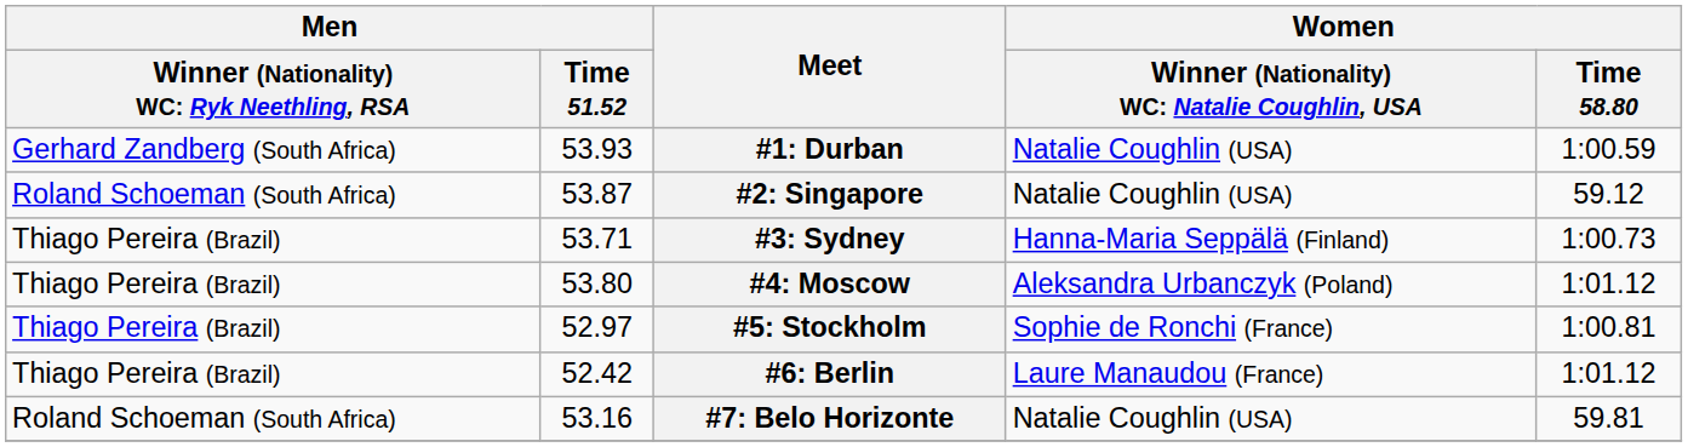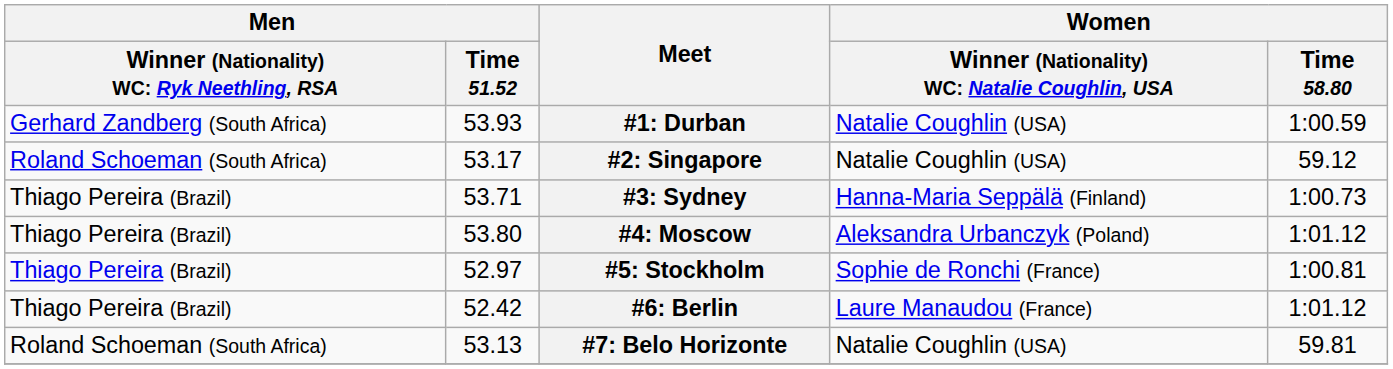#2: Singapore | Men / Time 51.52: 53.87 -> 53.17
#7: Belo Horizonte | Men / Time 51.52: 53.16 -> 53.13
